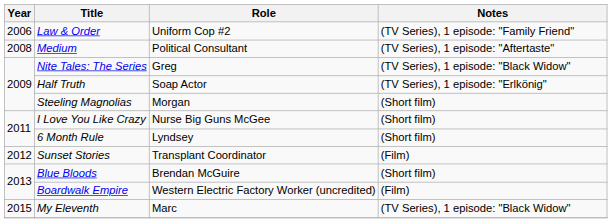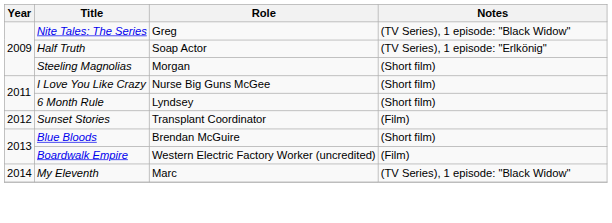- row: 2006 | Law & Order | Uniform Cop #2 | (TV Series), 1 episode: "Family Friend"
- row: 2008 | Medium | Political Consultant | (TV Series), 1 episode: "Aftertaste"
My Eleventh | Year: 2015 -> 2014
